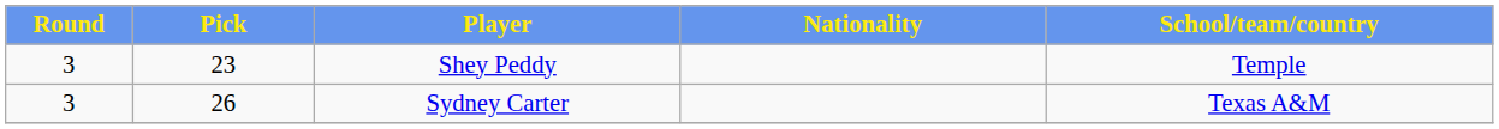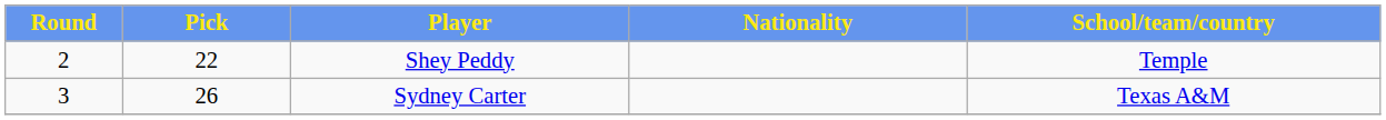Shey Peddy | Round: 3 -> 2
Shey Peddy | Pick: 23 -> 22
